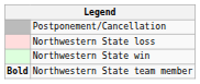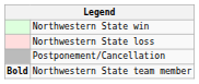rows swapped: Northwestern State win <-> Postponement/Cancellation
